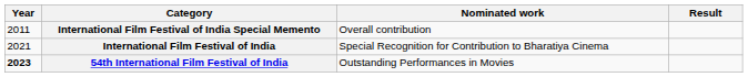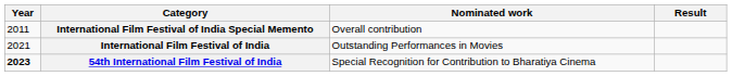International Film Festival of India | Nominated work: Special Recognition for Contribution to Bharatiya Cinema -> Outstanding Performances in Movies
54th International Film Festival of India | Nominated work: Outstanding Performances in Movies -> Special Recognition for Contribution to Bharatiya Cinema
